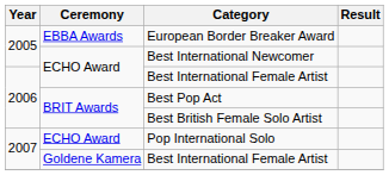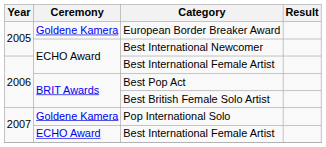European Border Breaker Award | Ceremony: EBBA Awards -> Goldene Kamera
Pop International Solo | Ceremony: ECHO Award -> Goldene Kamera
2007 / Best International Female Artist | Ceremony: Goldene Kamera -> ECHO Award
